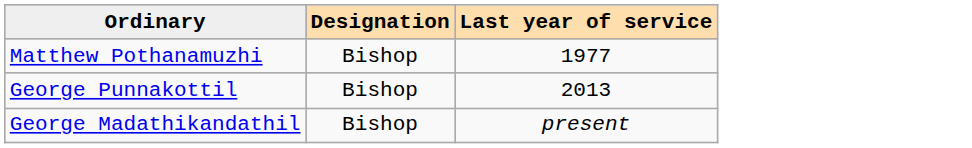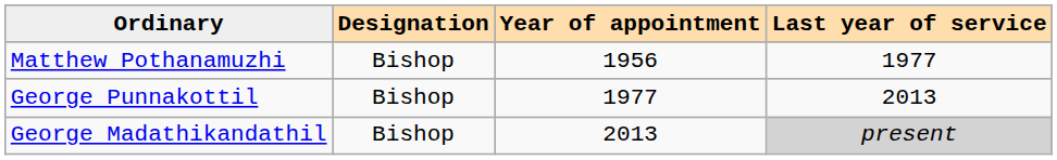+ column: Year of appointment | 1956 | 1977 | 2013
George Madathikandathil | Last year of service: no background -> lightgrey background
